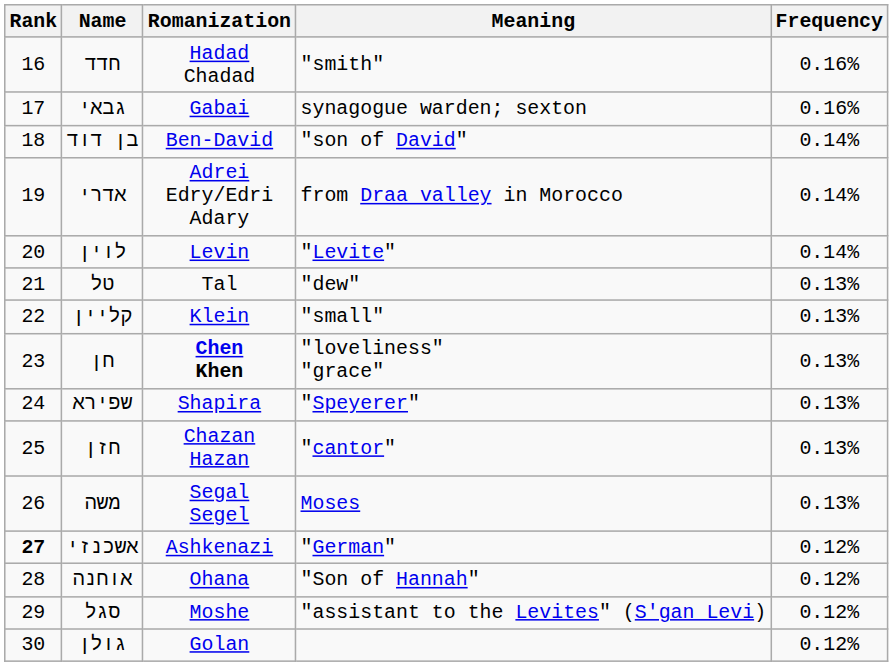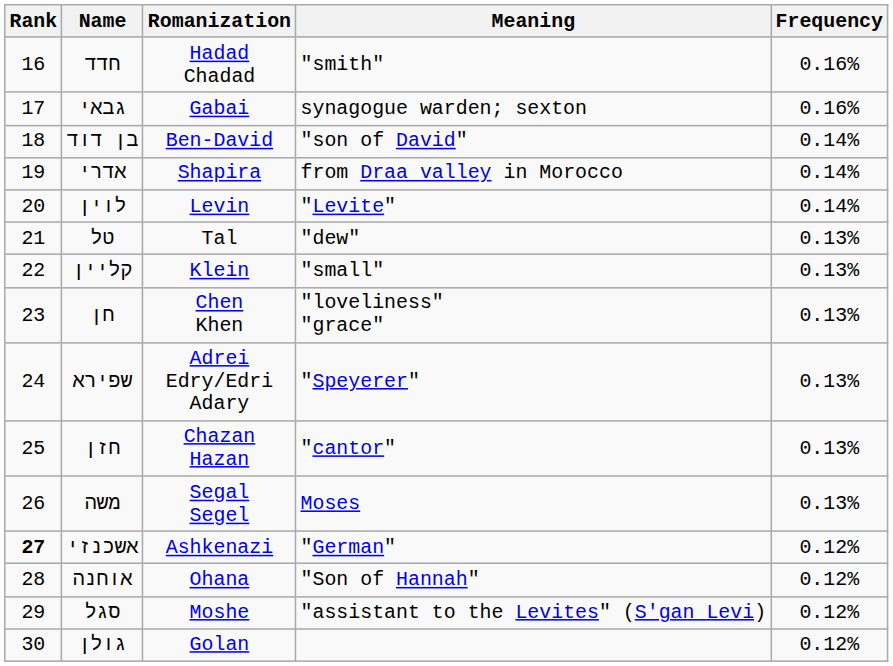אדרי | Romanization: Adrei Edry/Edri Adary -> Shapira
חן | Romanization: bold -> normal
שפירא | Romanization: Shapira -> Adrei Edry/Edri Adary
